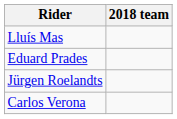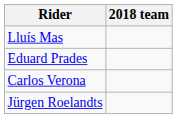rows swapped: Jürgen Roelandts <-> Carlos Verona
